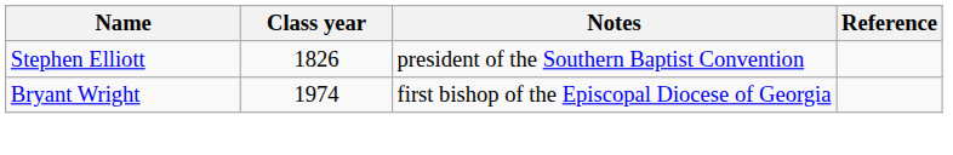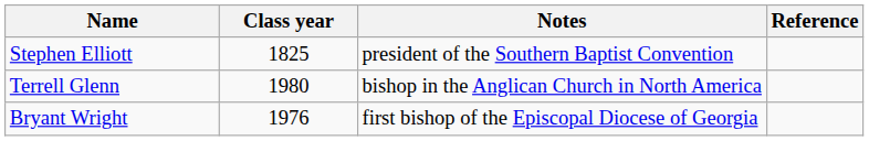Stephen Elliott | Class year: 1826 -> 1825
+ row: Terrell Glenn | 1980 | bishop in the Anglican Church in North America
Bryant Wright | Class year: 1974 -> 1976
